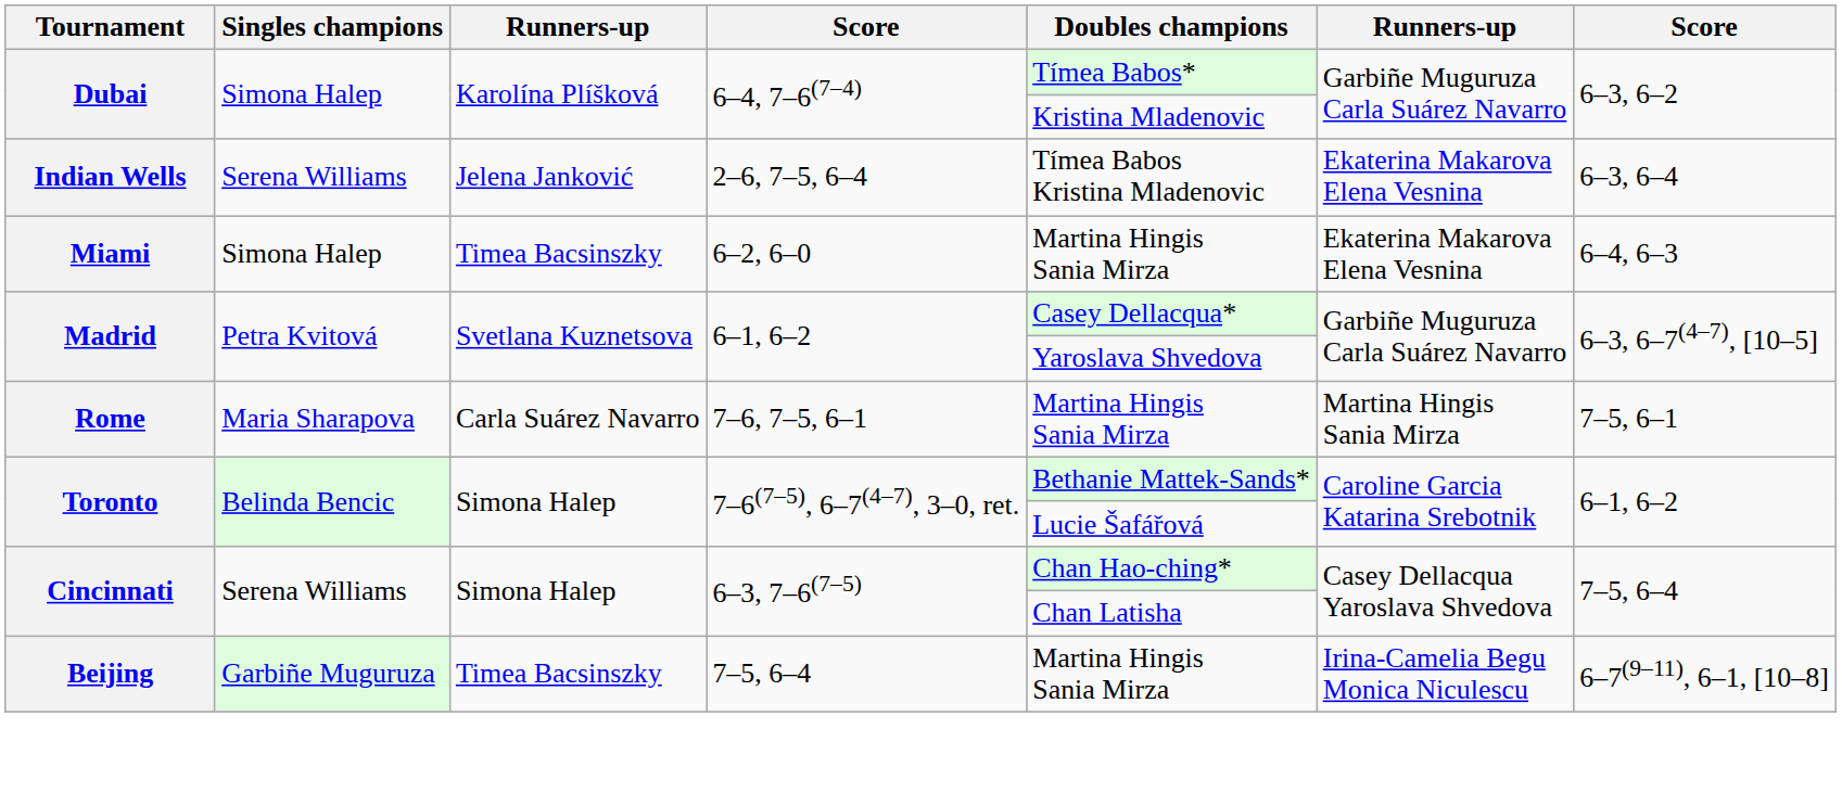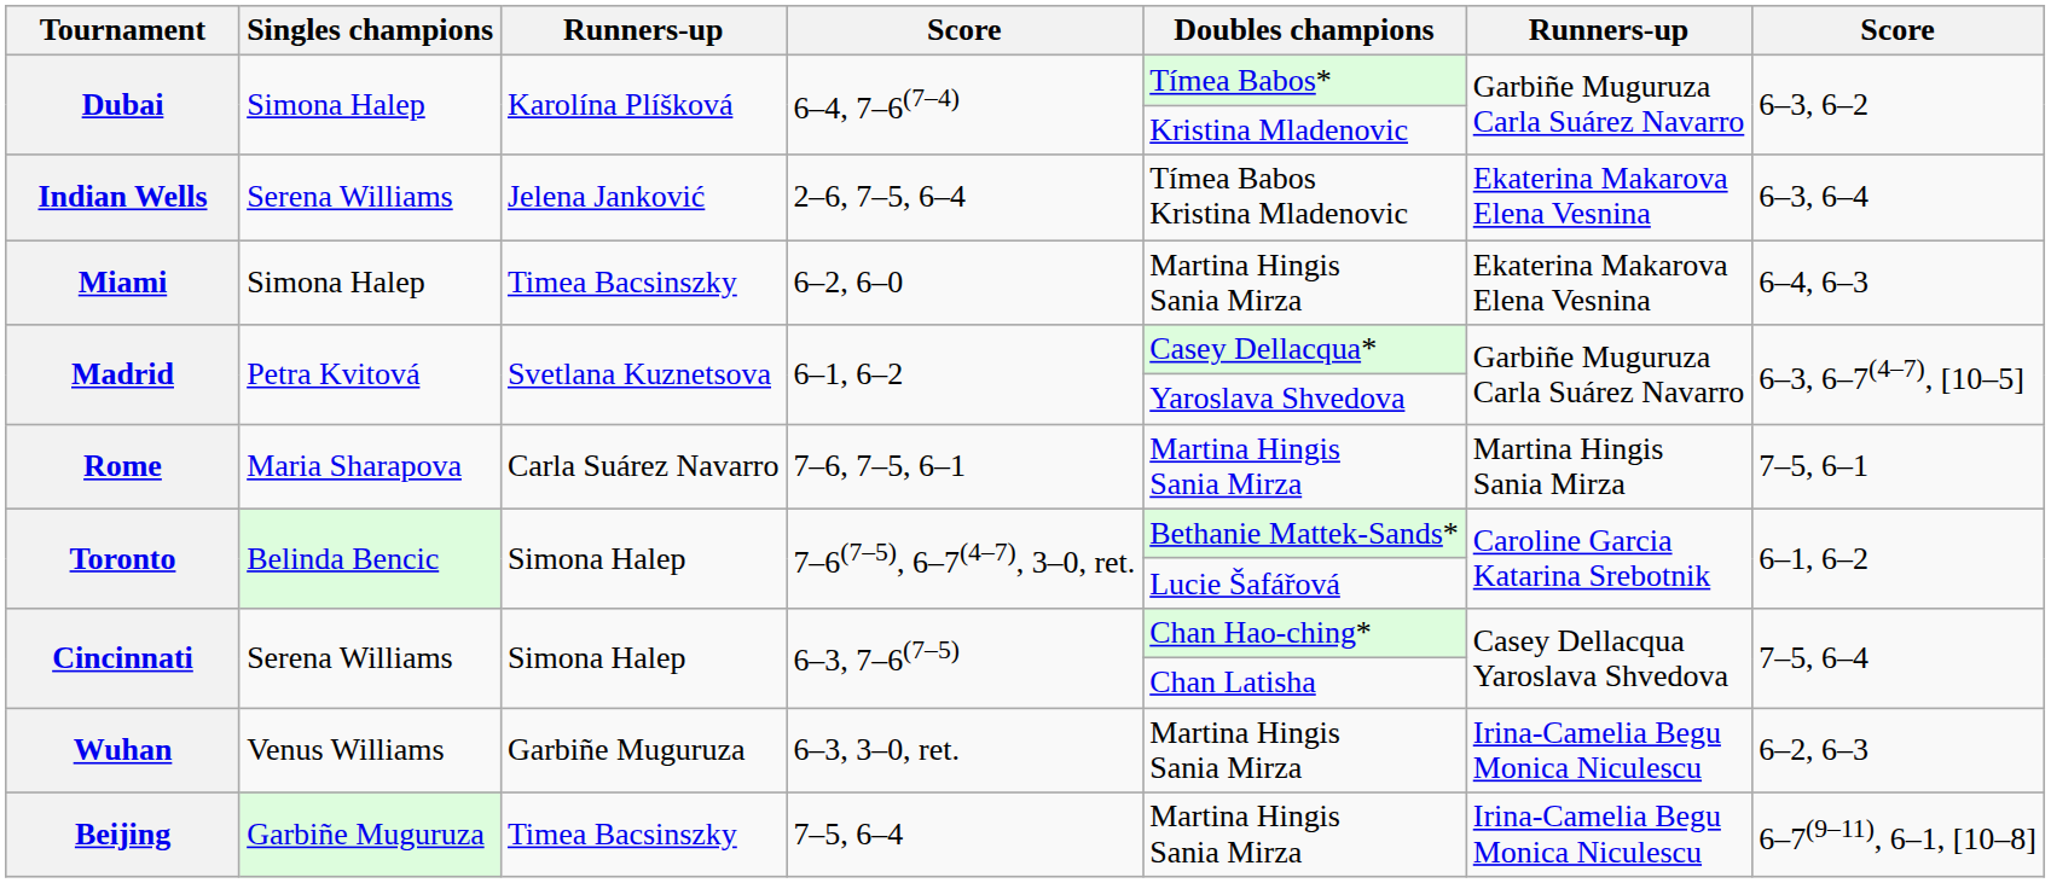+ row: Wuhan | Venus Williams | Garbiñe Muguruza | 6–3, 3–0, ret. | Martina Hingis Sania Mirza | Irina-Camelia Begu Monica Niculescu | 6–2, 6–3
